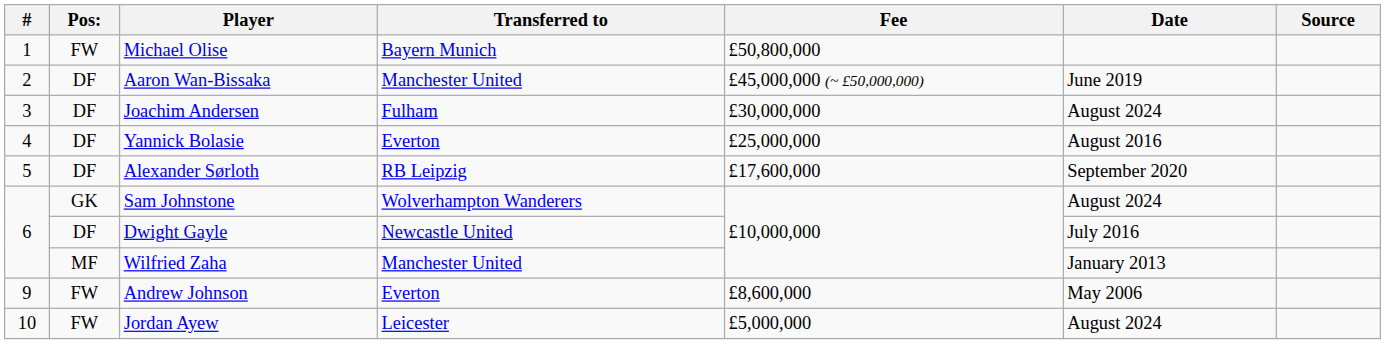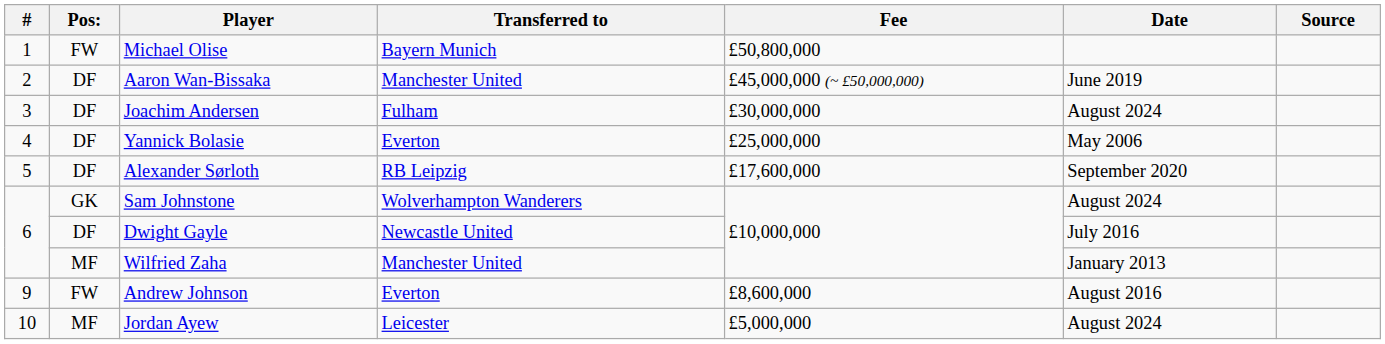Yannick Bolasie | Date: August 2016 -> May 2006
Andrew Johnson | Date: May 2006 -> August 2016
Jordan Ayew | Pos:: FW -> MF
